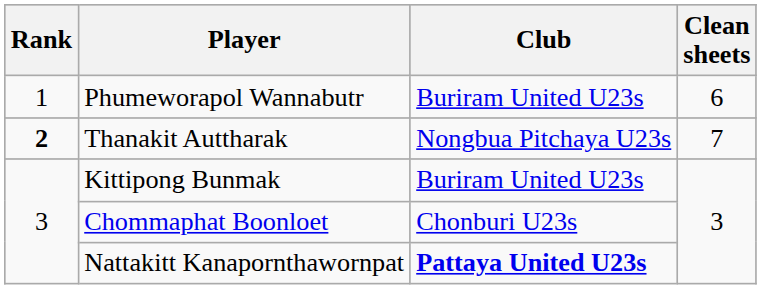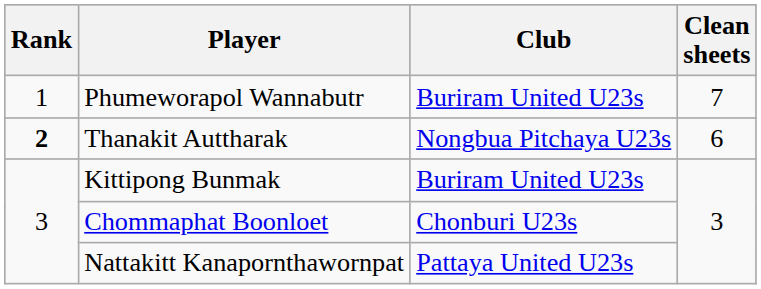Phumeworapol Wannabutr | Clean sheets: 6 -> 7
Thanakit Auttharak | Clean sheets: 7 -> 6
Nattakitt Kanapornthawornpat | Club: bold -> normal
